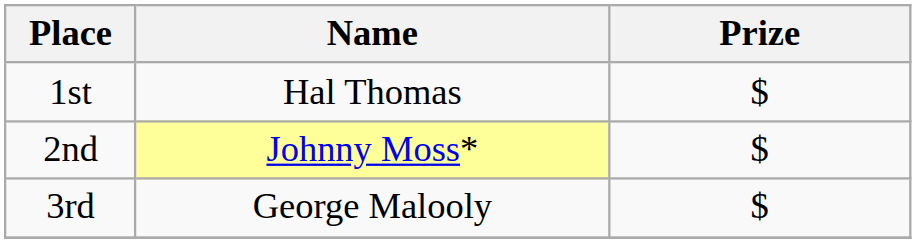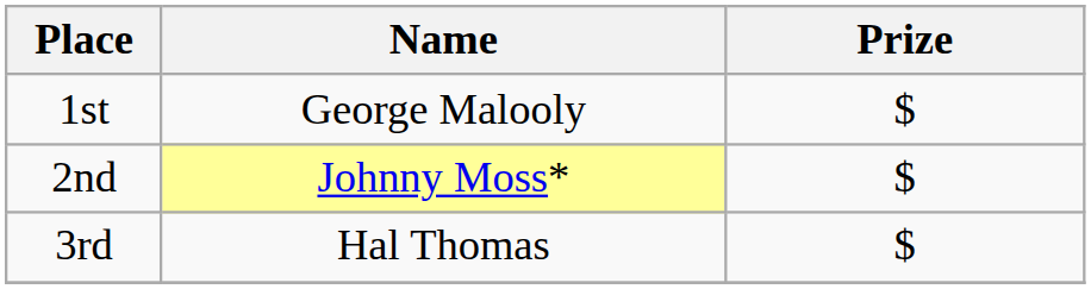1st | Name: Hal Thomas -> George Malooly
3rd | Name: George Malooly -> Hal Thomas
